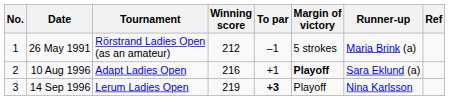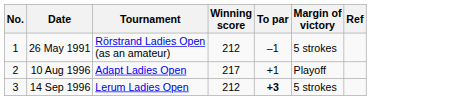- column: Runner-up | Maria Brink (a) | Sara Eklund (a) | Nina Karlsson
10 Aug 1996 | Winning score: 216 -> 217
10 Aug 1996 | Margin of victory: bold -> normal
14 Sep 1996 | Winning score: 219 -> 212
14 Sep 1996 | Margin of victory: Playoff -> 5 strokes
